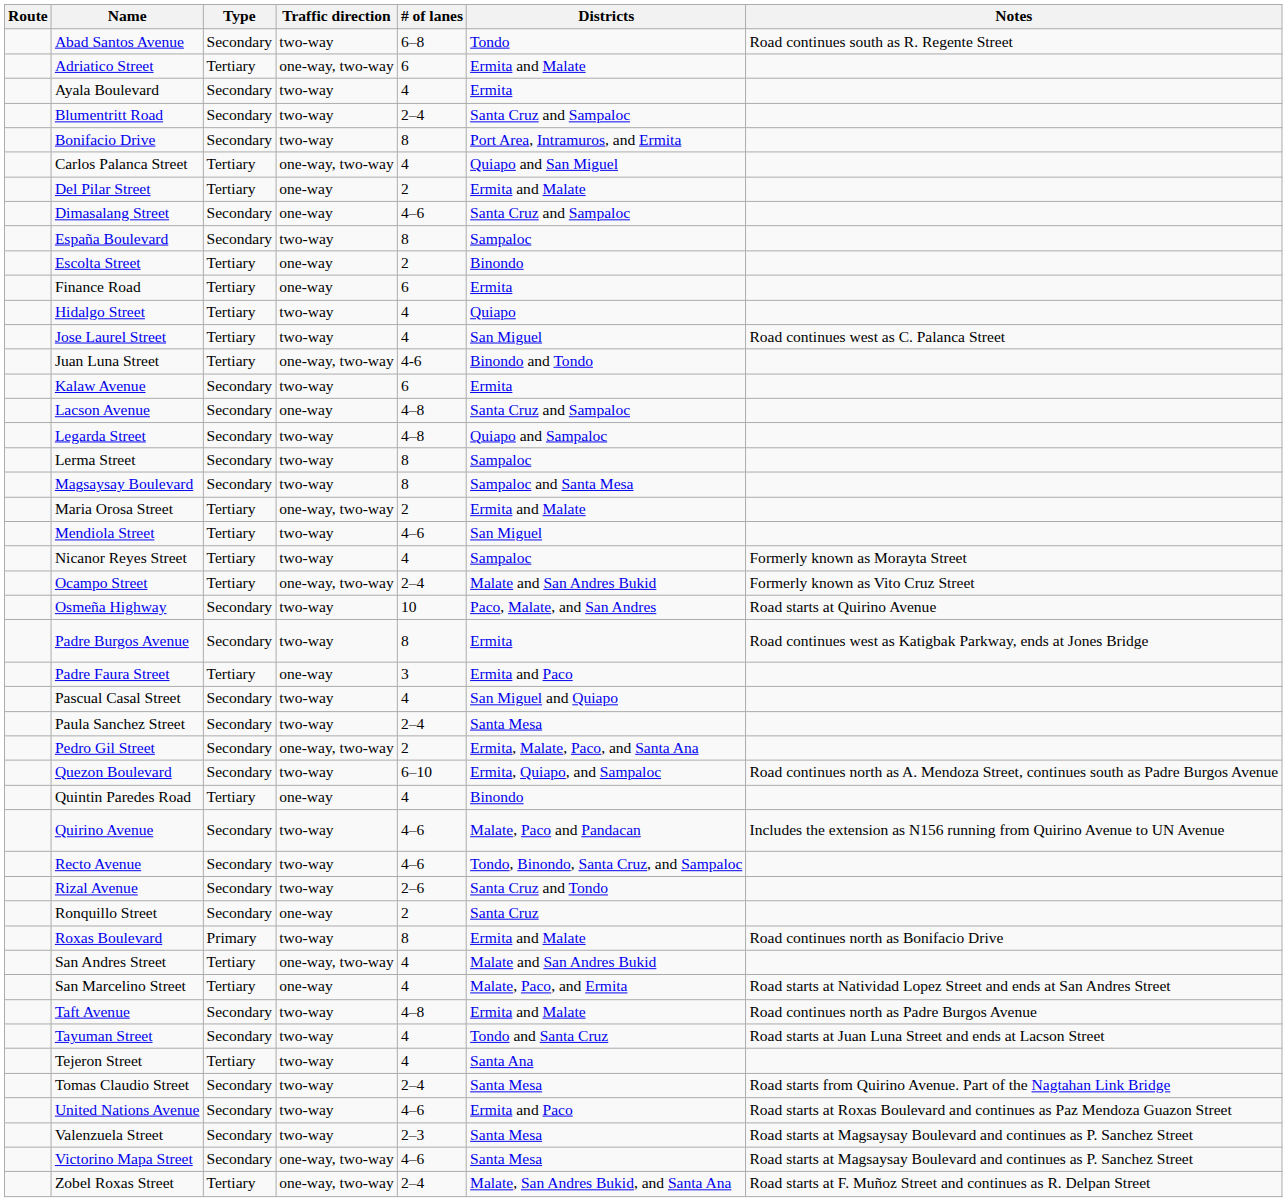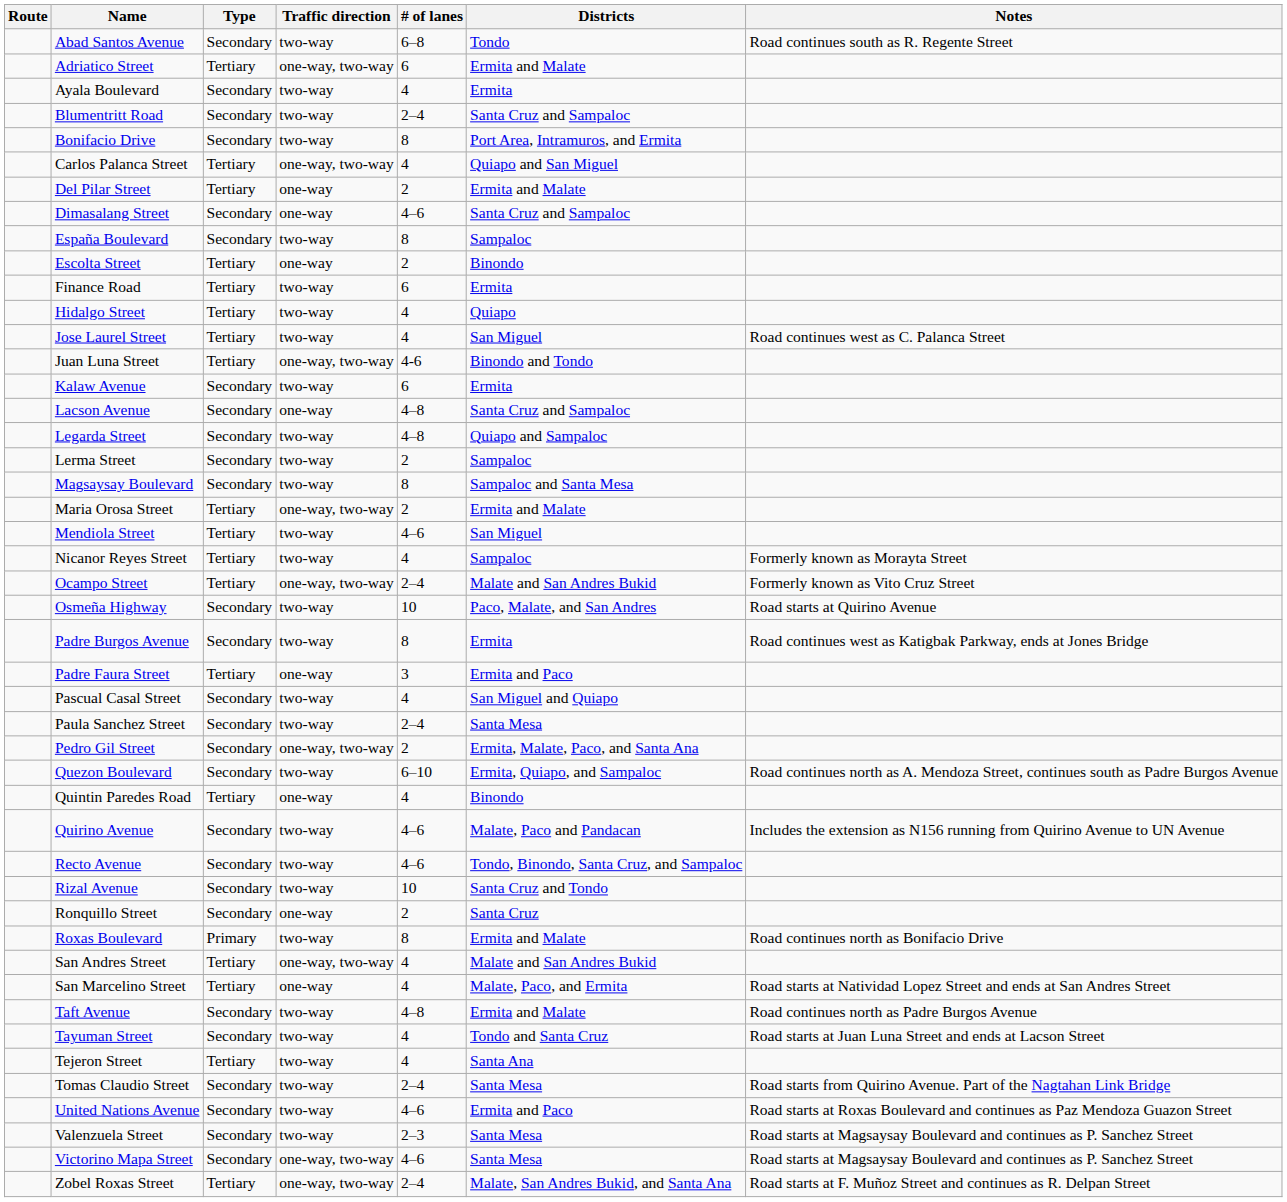Finance Road | Traffic direction: one-way -> two-way
Lerma Street | # of lanes: 8 -> 2
Rizal Avenue | # of lanes: 2–6 -> 10
